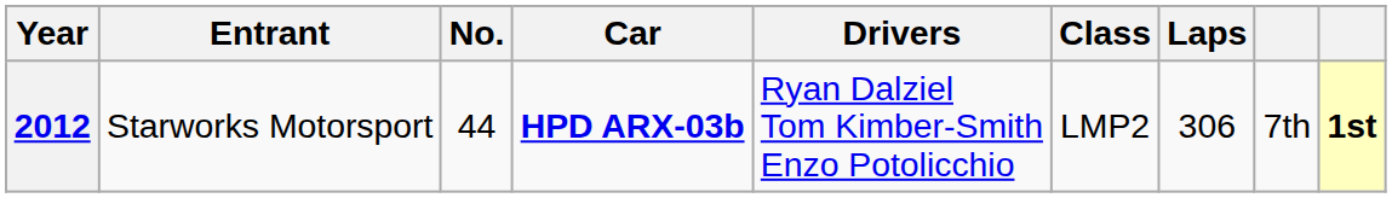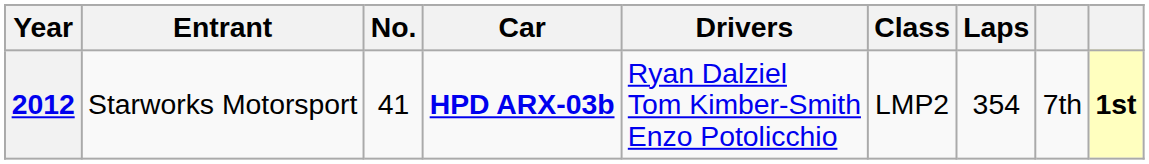2012 | No.: 44 -> 41
2012 | Laps: 306 -> 354
